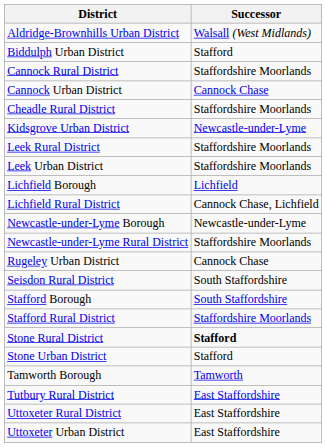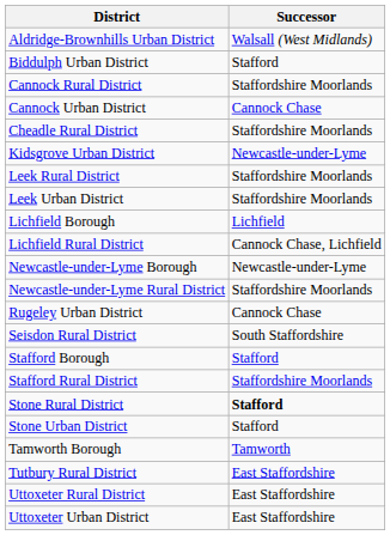Stafford Borough | Successor: South Staffordshire -> Stafford
